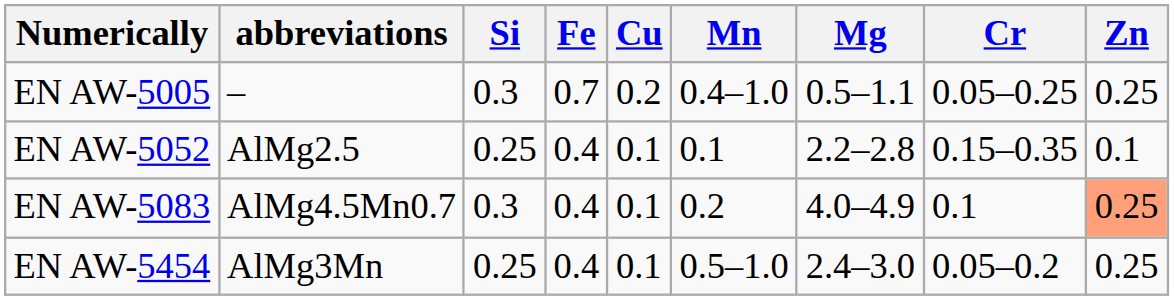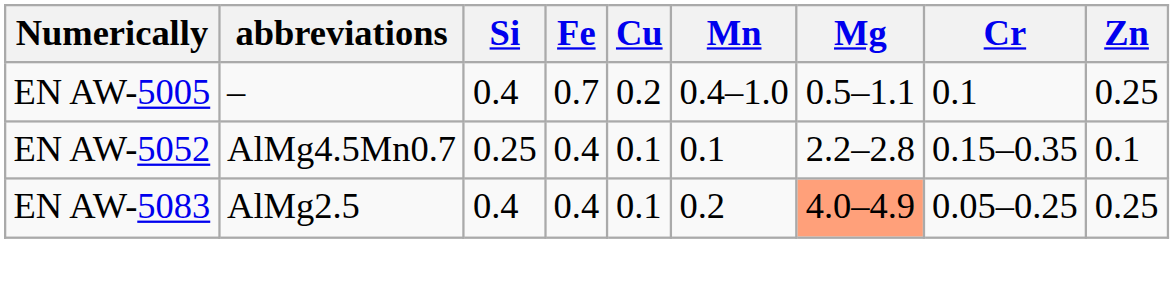EN AW-5005 | Si: 0.3 -> 0.4
EN AW-5005 | Cr: 0.05–0.25 -> 0.1
EN AW-5052 | abbreviations: AlMg2.5 -> AlMg4.5Mn0.7
EN AW-5083 | abbreviations: AlMg4.5Mn0.7 -> AlMg2.5
EN AW-5083 | Si: 0.3 -> 0.4
EN AW-5083 | Mg: no background -> lightsalmon background
EN AW-5083 | Cr: 0.1 -> 0.05–0.25
EN AW-5083 | Zn: lightsalmon background -> no background
- row: EN AW-5454 | AlMg3Mn | 0.25 | 0.4 | 0.1 | 0.5–1.0 | 2.4–3.0 | 0.05–0.2 | 0.25
